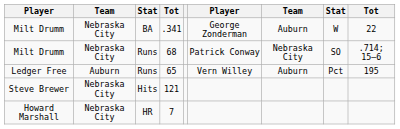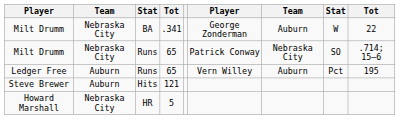Milt Drumm / Runs | column 4: 68 -> 65
Steve Brewer | column 2: Nebraska City -> Auburn
Howard Marshall | column 4: 7 -> 5
